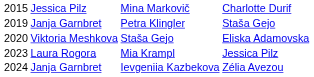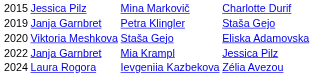Mia Krampl | column 1: 2023 -> 2022
Mia Krampl | column 2: Laura Rogora -> Janja Garnbret
Ievgeniia Kazbekova | column 2: Janja Garnbret -> Laura Rogora
